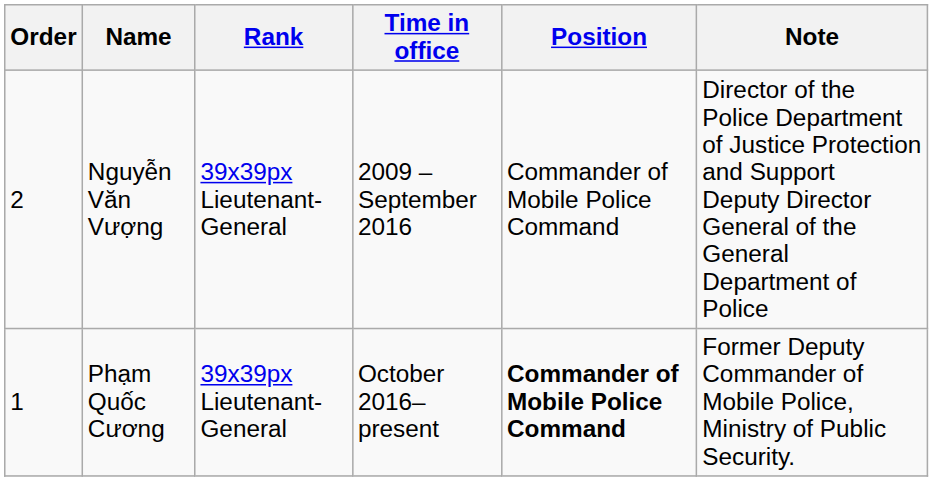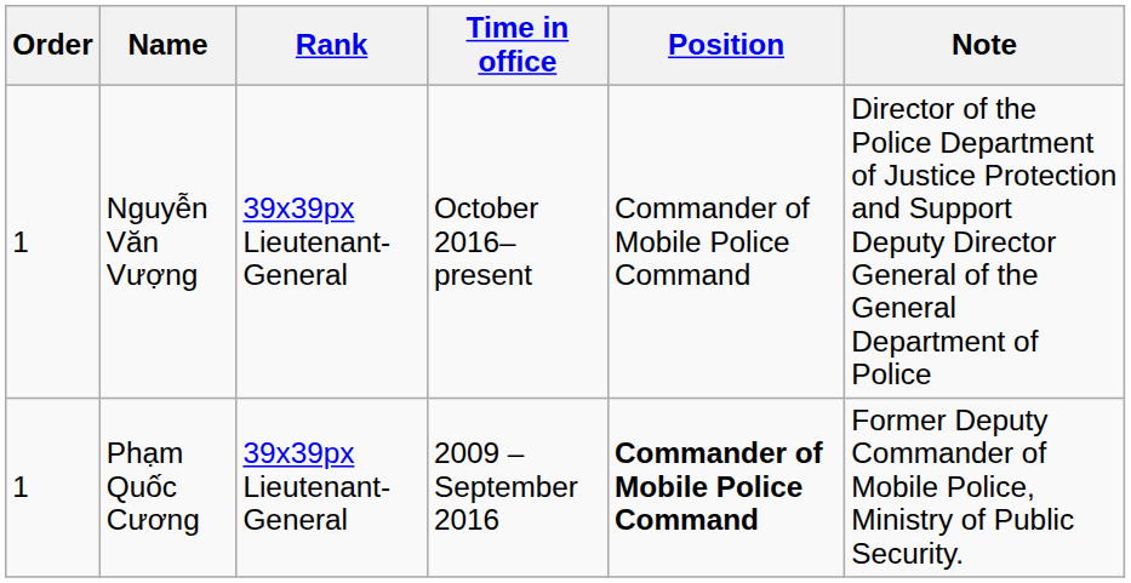Nguyễn Văn Vượng | Order: 2 -> 1
Nguyễn Văn Vượng | Time in office: 2009 – September 2016 -> October 2016–present
Phạm Quốc Cương | Time in office: October 2016–present -> 2009 – September 2016
